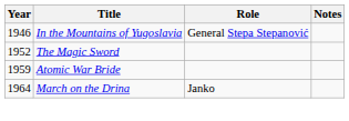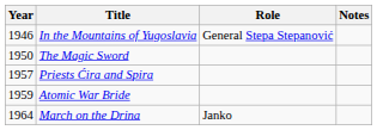The Magic Sword | Year: 1952 -> 1950
+ row: 1957 | Priests Ćira and Spira
